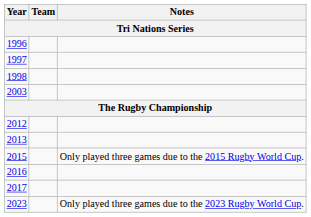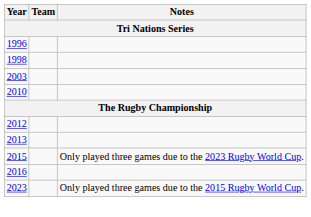- row: 1997
+ row: 2010
2015 | Notes: Only played three games due to the 2015 Rugby World Cup. -> Only played three games due to the 2023 Rugby World Cup.
- row: 2017
2023 | Notes: Only played three games due to the 2023 Rugby World Cup. -> Only played three games due to the 2015 Rugby World Cup.
